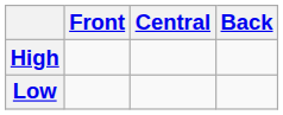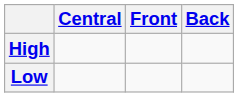columns swapped: Front <-> Central
